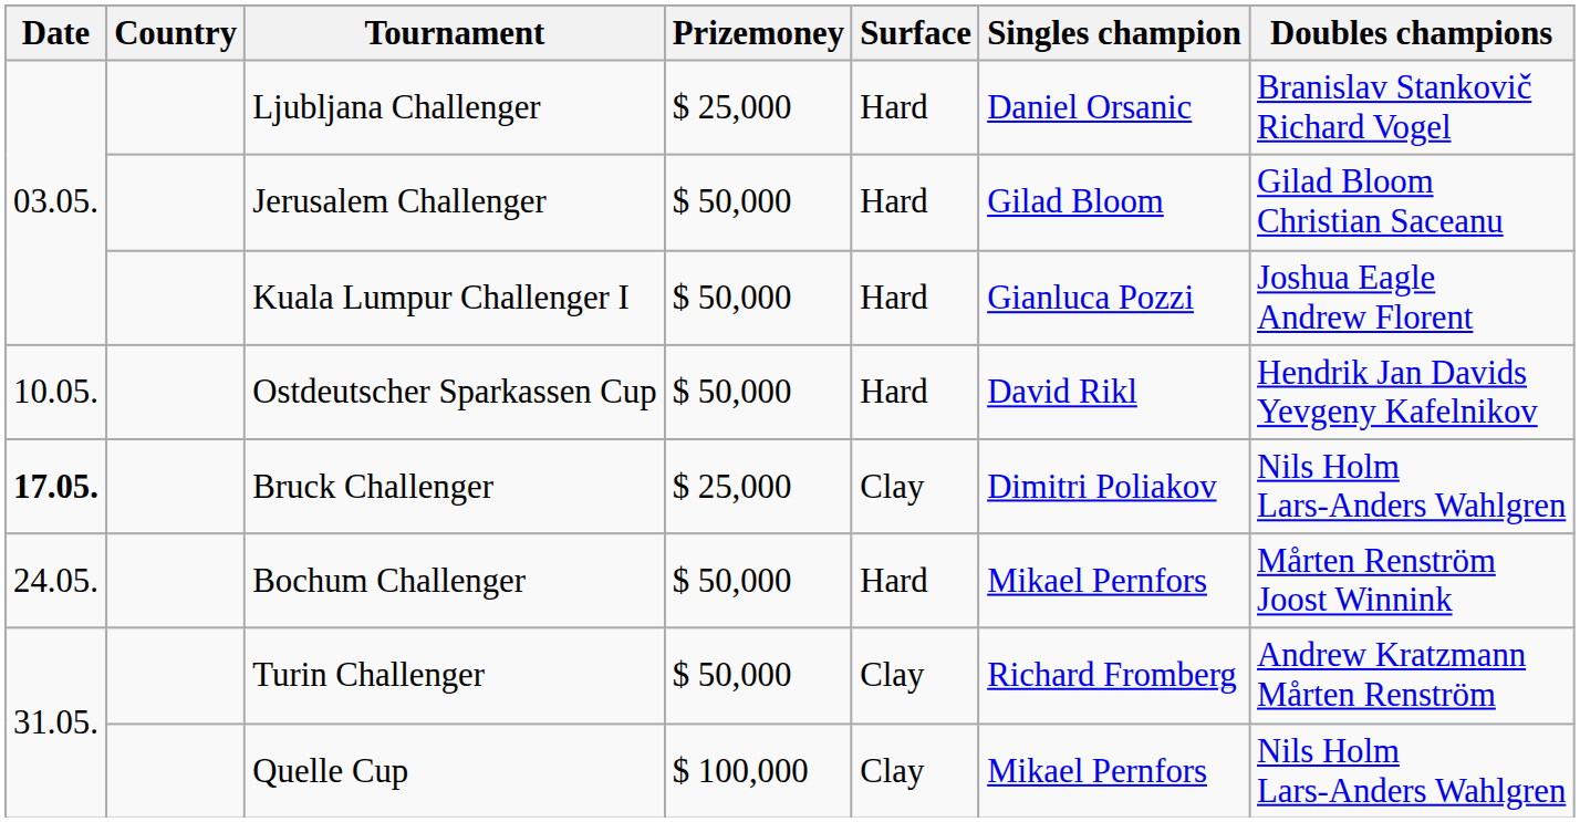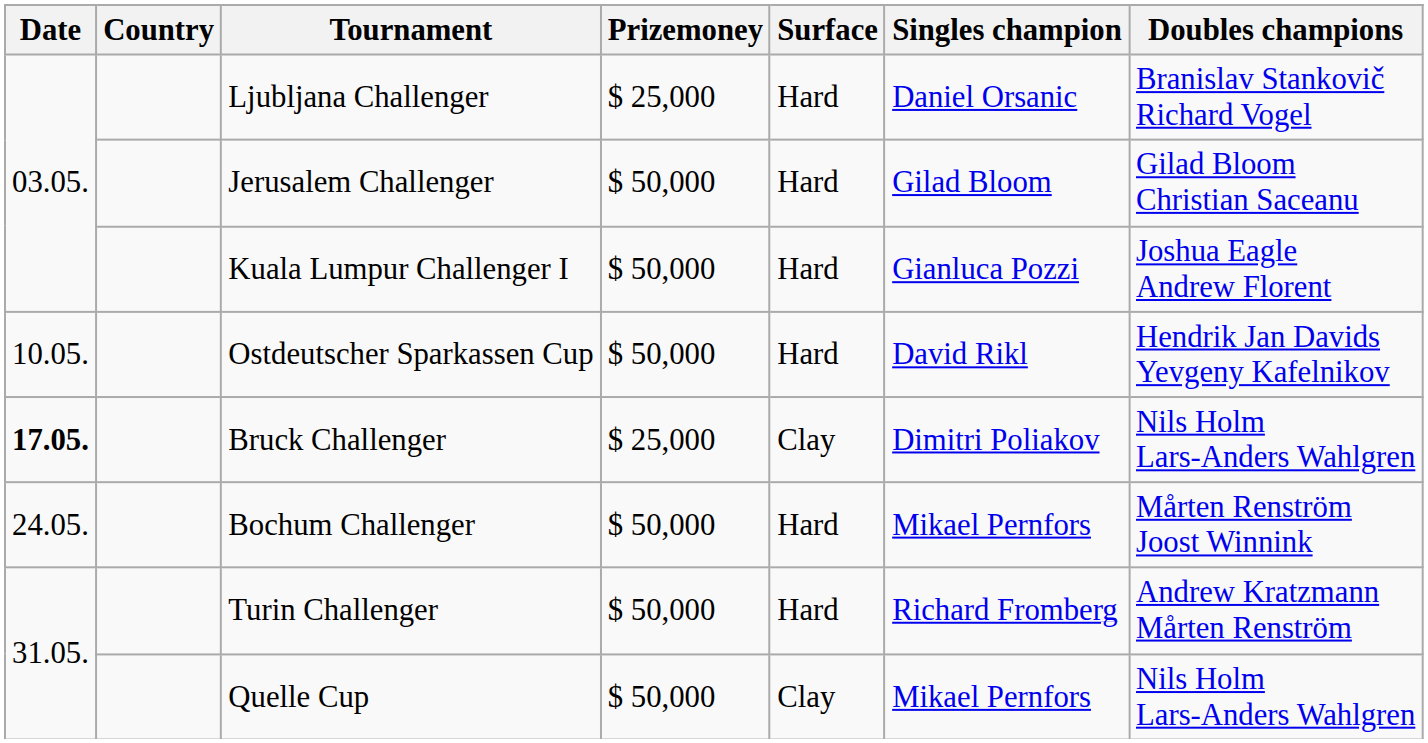Turin Challenger | Surface: Clay -> Hard
Quelle Cup | Prizemoney: $ 100,000 -> $ 50,000
